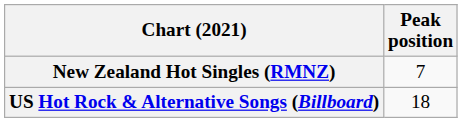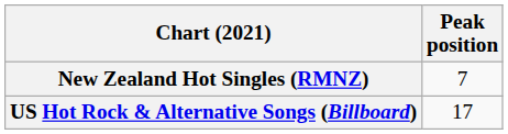US Hot Rock & Alternative Songs (Billboard) | Peak position: 18 -> 17
